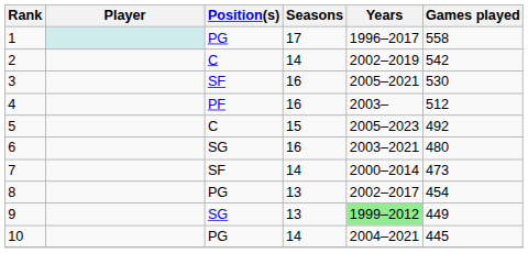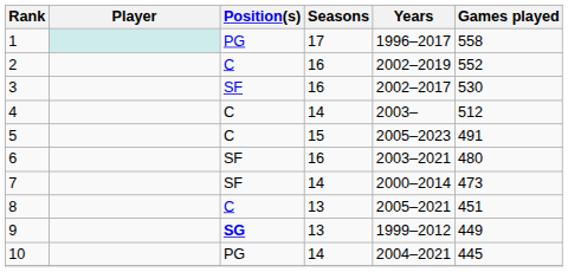2 | Seasons: 14 -> 16
2 | Games played: 542 -> 552
3 | Years: 2005–2021 -> 2002–2017
4 | Position(s): PF -> C
4 | Seasons: 16 -> 14
5 | Games played: 492 -> 491
6 | Position(s): SG -> SF
8 | Position(s): PG -> C
8 | Years: 2002–2017 -> 2005–2021
8 | Games played: 454 -> 451
9 | Position(s): normal -> bold
9 | Years: lightgreen background -> no background
